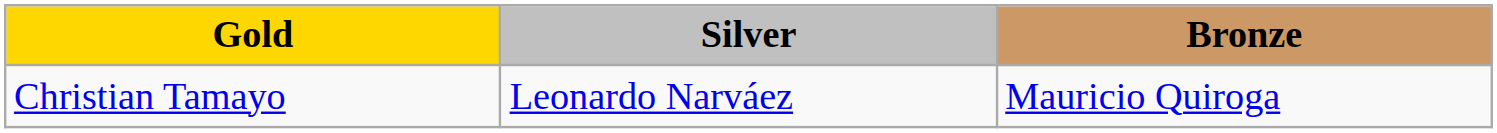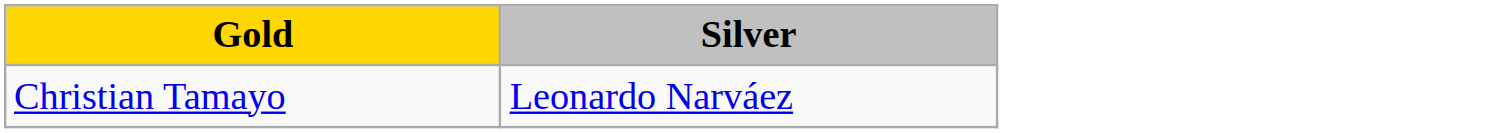- column: Bronze | Mauricio Quiroga
